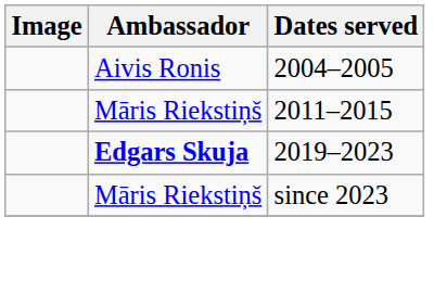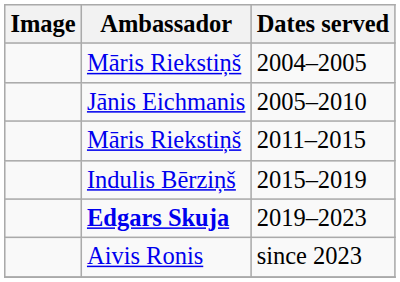2004–2005 | Ambassador: Aivis Ronis -> Māris Riekstiņš
+ row: Jānis Eichmanis | 2005–2010
+ row: Indulis Bērziņš | 2015–2019
since 2023 | Ambassador: Māris Riekstiņš -> Aivis Ronis
